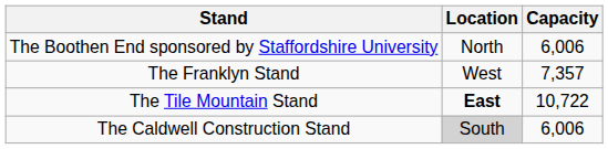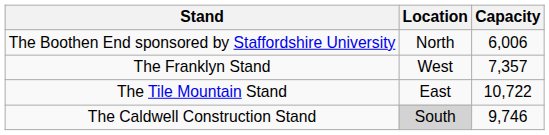The Tile Mountain Stand | Location: bold -> normal
The Caldwell Construction Stand | Capacity: 6,006 -> 9,746
